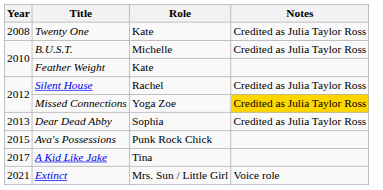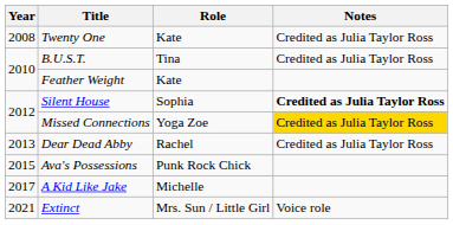B.U.S.T. | Role: Michelle -> Tina
Silent House | Role: Rachel -> Sophia
Silent House | Notes: normal -> bold
Dear Dead Abby | Role: Sophia -> Rachel
A Kid Like Jake | Role: Tina -> Michelle
